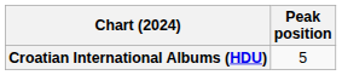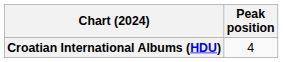Croatian International Albums (HDU) | Peak position: 5 -> 4
